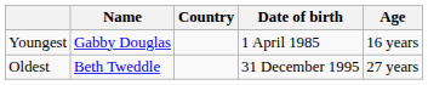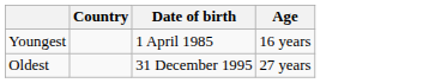- column: Name | Gabby Douglas | Beth Tweddle
